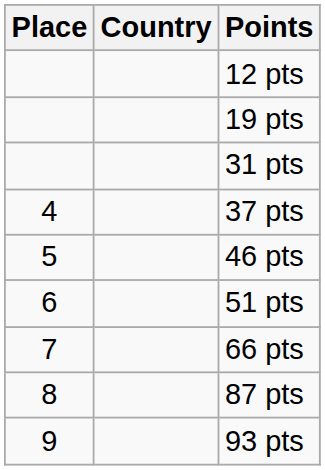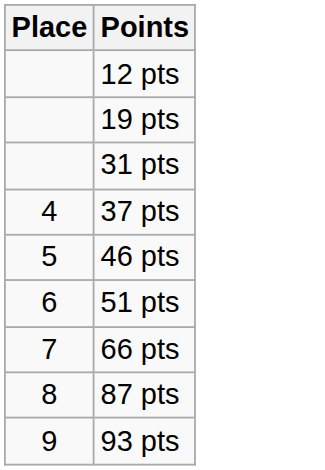- column: Country
